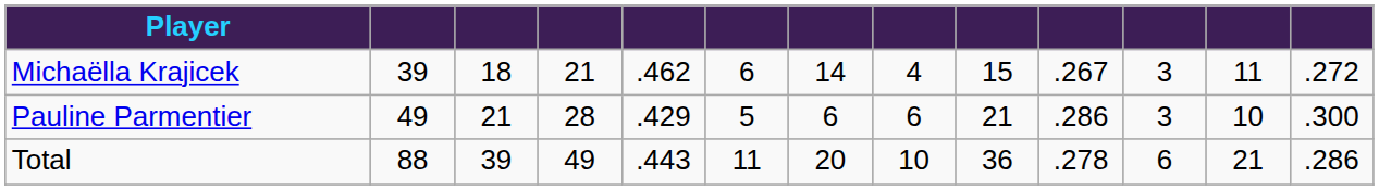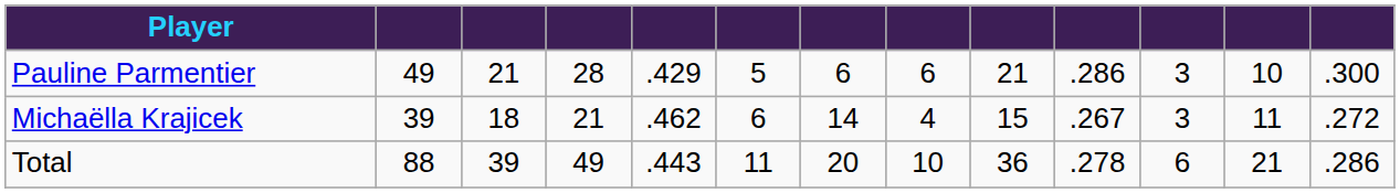rows swapped: Michaëlla Krajicek <-> Pauline Parmentier
